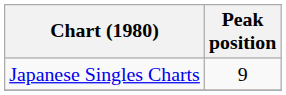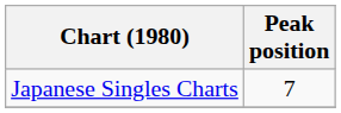Japanese Singles Charts | Peak position: 9 -> 7
